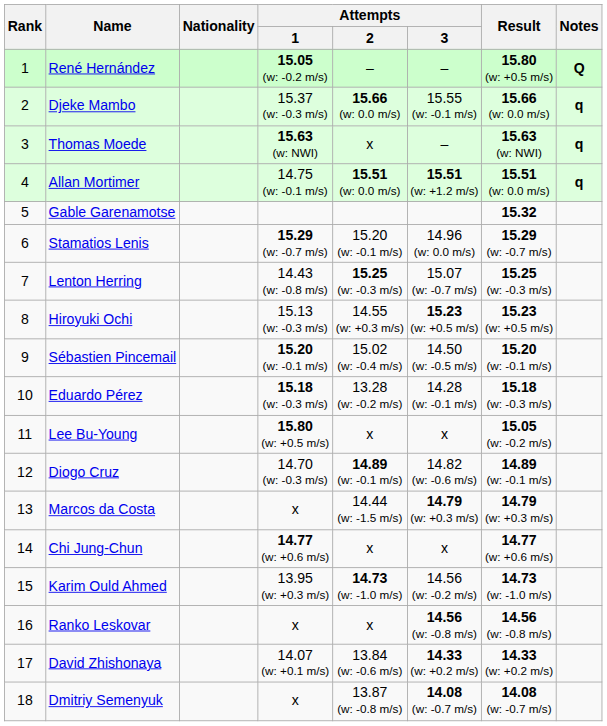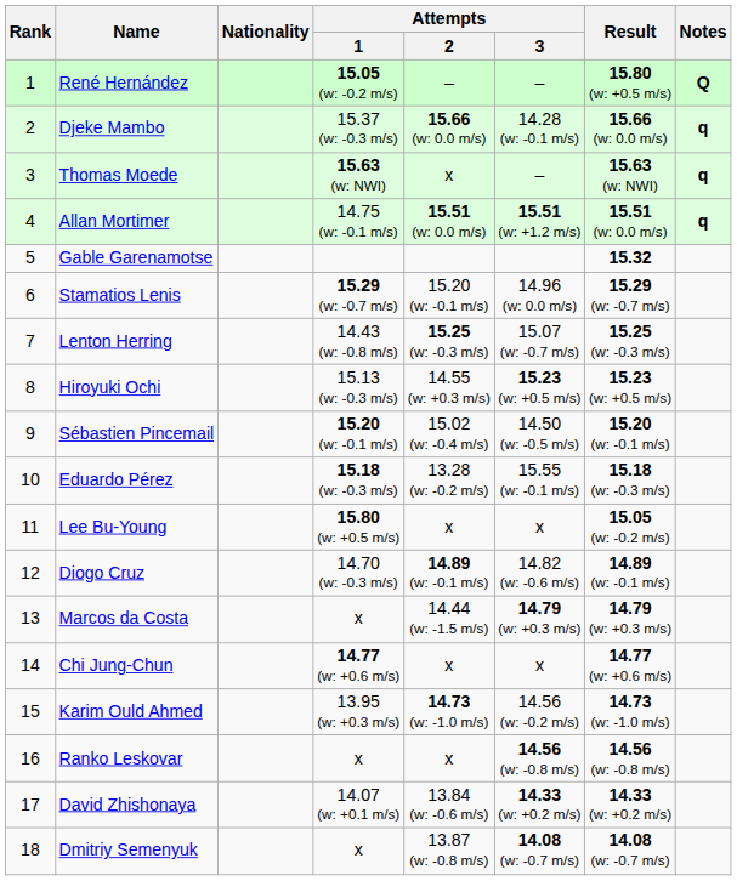Djeke Mambo | Attempts / 3: 15.55 (w: -0.1 m/s) -> 14.28 (w: -0.1 m/s)
Eduardo Pérez | Attempts / 3: 14.28 (w: -0.1 m/s) -> 15.55 (w: -0.1 m/s)
